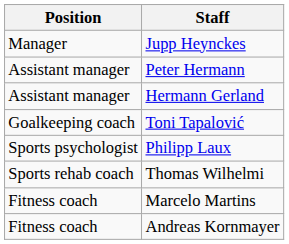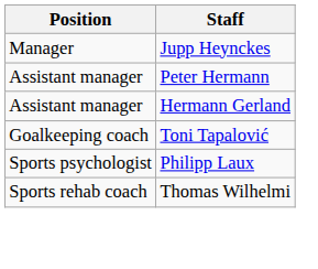- row: Fitness coach | Marcelo Martins
- row: Fitness coach | Andreas Kornmayer
